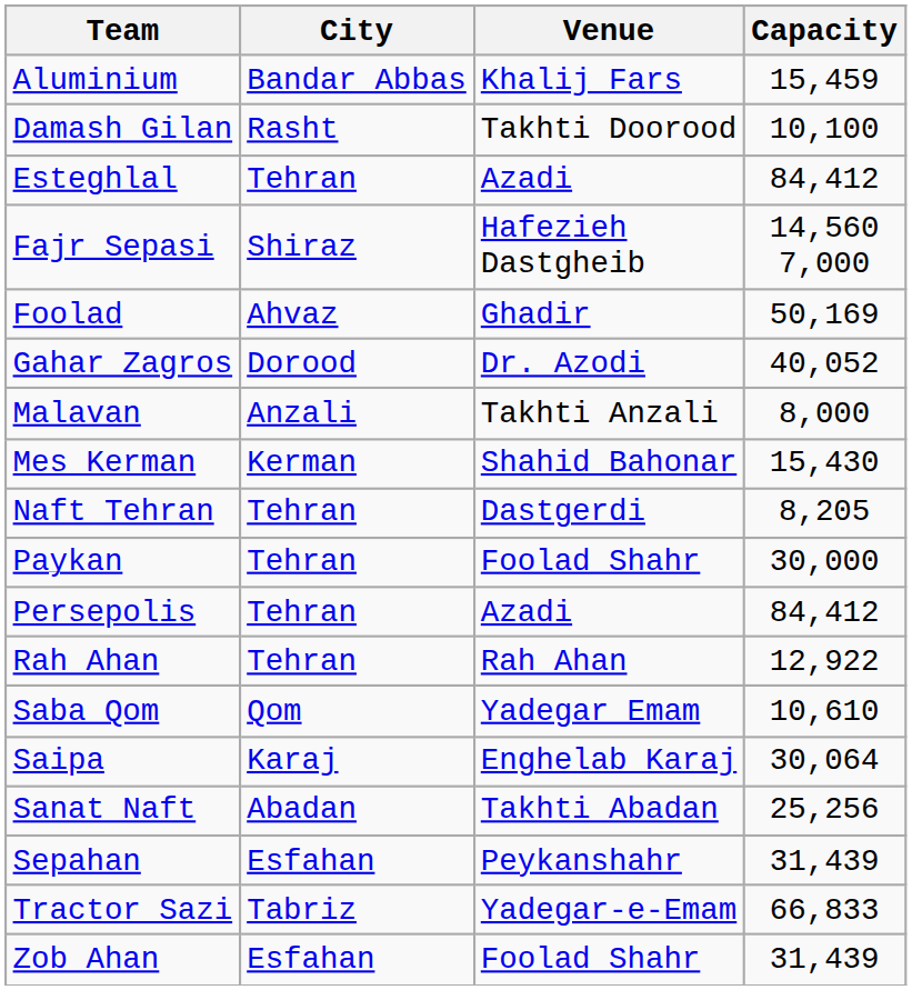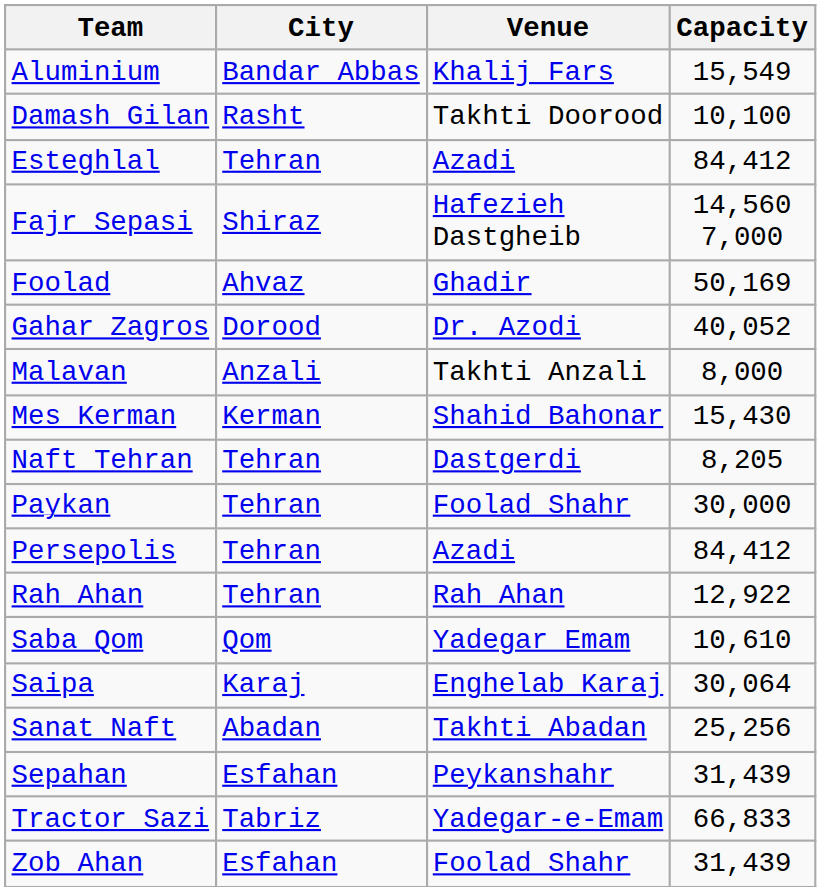Aluminium | Capacity: 15,459 -> 15,549
